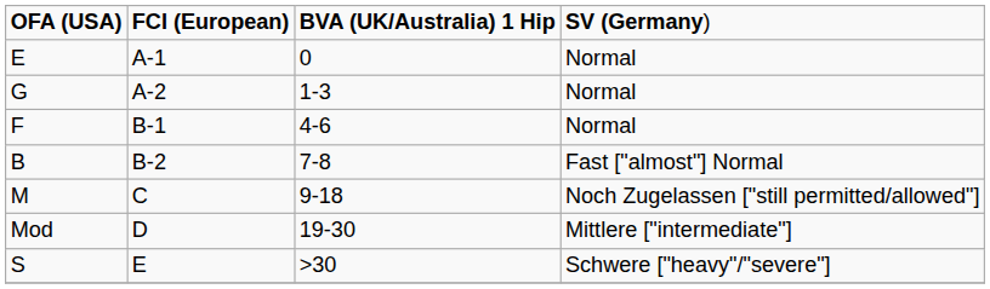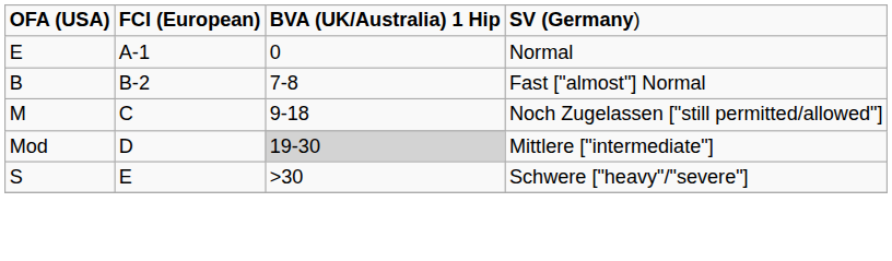- row: G | A-2 | 1-3 | Normal
- row: F | B-1 | 4-6 | Normal
Mod | column 3: no background -> lightgrey background
